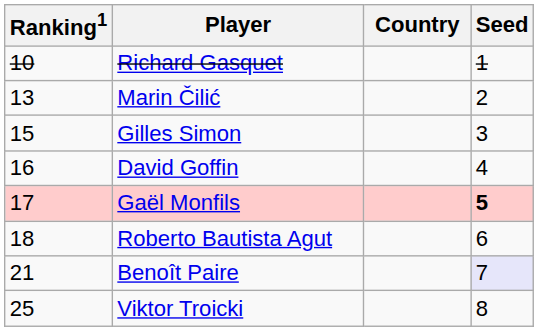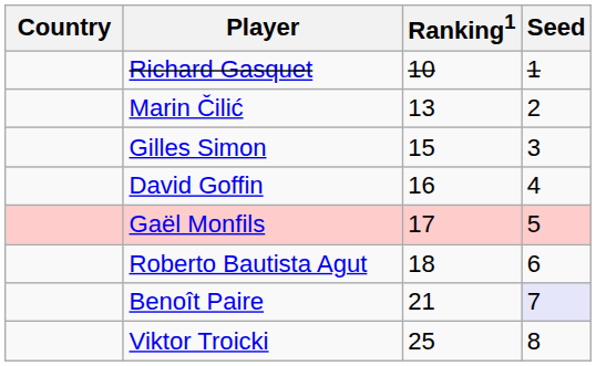columns swapped: Country <-> Ranking1
Gaël Monfils | Seed: bold -> normal
